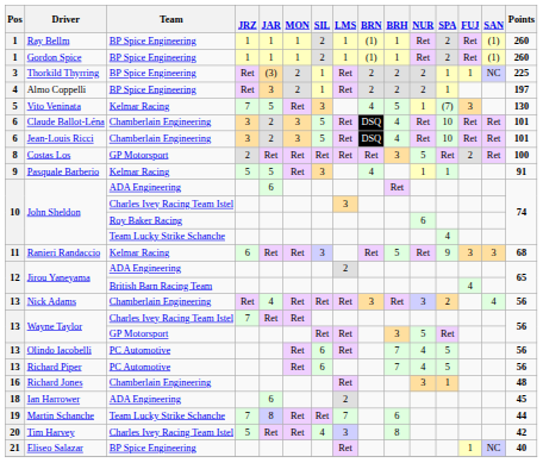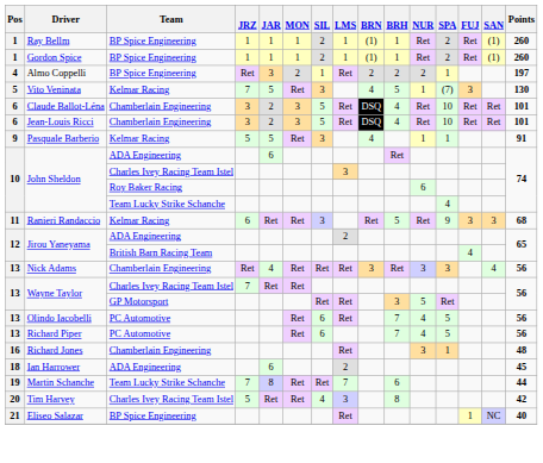- row: 3 | Thorkild Thyrring | BP Spice Engineering | Ret | (3) | 2 | 1 | Ret | 2 | 2 | 2 | 1 | 1 | NC | 225
- row: 8 | Costas Los | GP Motorsport | 2 | Ret | Ret | Ret | Ret | Ret | 3 | 5 | Ret | 2 | Ret | 100
Nick Adams | SPA: 2 -> 3
